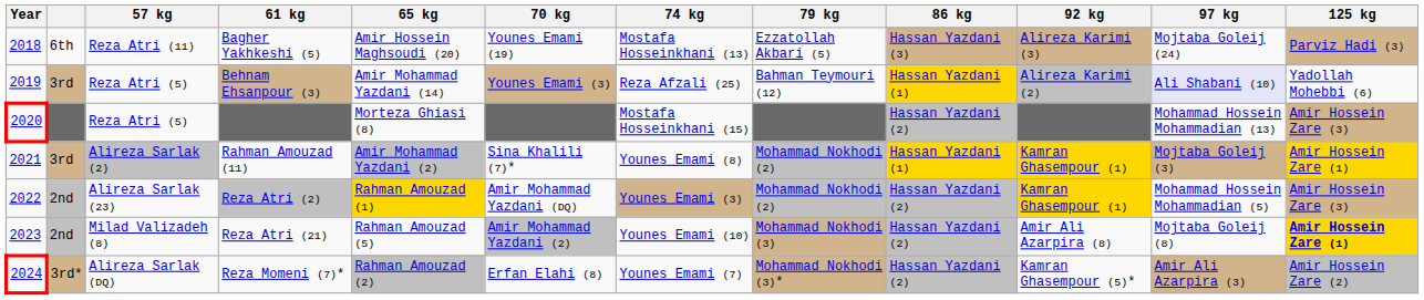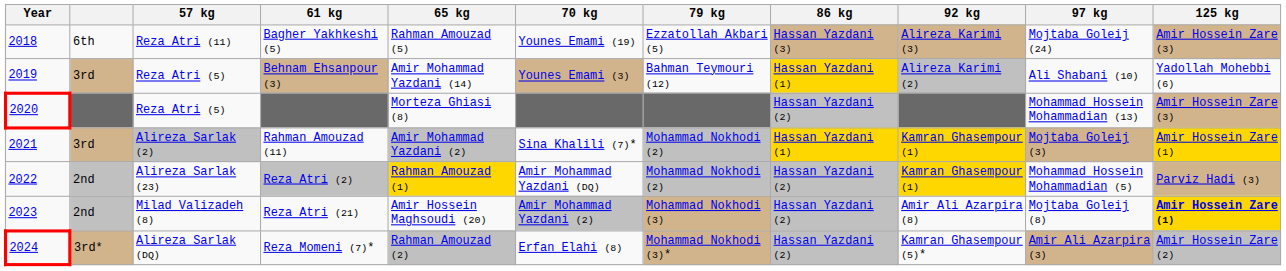- column: 74 kg | Mostafa Hosseinkhani (13) | Reza Afzali (25) | Mostafa Hosseinkhani (15) | Younes Emami (8) | Younes Emami (3) | Younes Emami (10) | Younes Emami (7)
Bagher Yakhkeshi (5) | 65 kg: Amir Hossein Maghsoudi (20) -> Rahman Amouzad (5)
Bagher Yakhkeshi (5) | 125 kg: Parviz Hadi (3) -> Amir Hossein Zare (3)
Behnam Ehsanpour (3) | 97 kg: lavender background -> no background
Reza Atri (2) | 125 kg: Amir Hossein Zare (3) -> Parviz Hadi (3)
Reza Atri (21) | 65 kg: Rahman Amouzad (5) -> Amir Hossein Maghsoudi (20)
